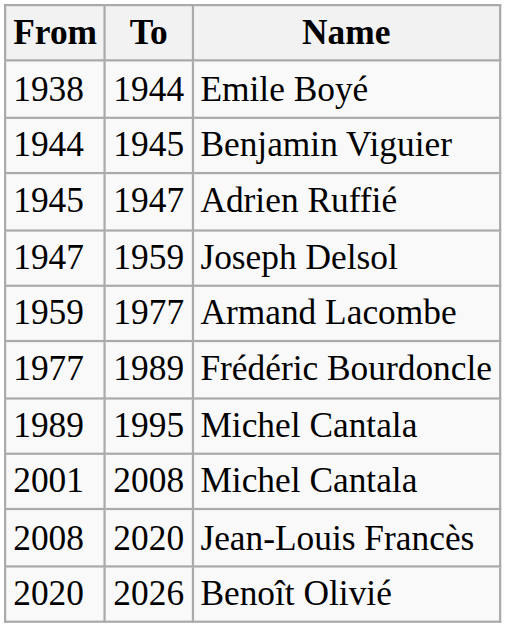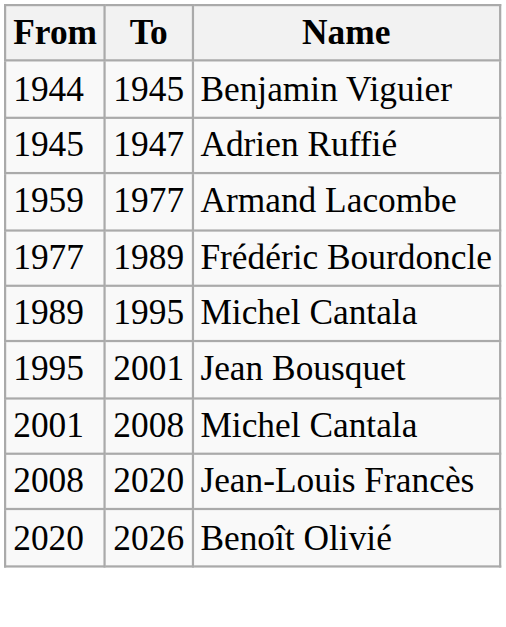- row: 1938 | 1944 | Emile Boyé
- row: 1947 | 1959 | Joseph Delsol
+ row: 1995 | 2001 | Jean Bousquet
